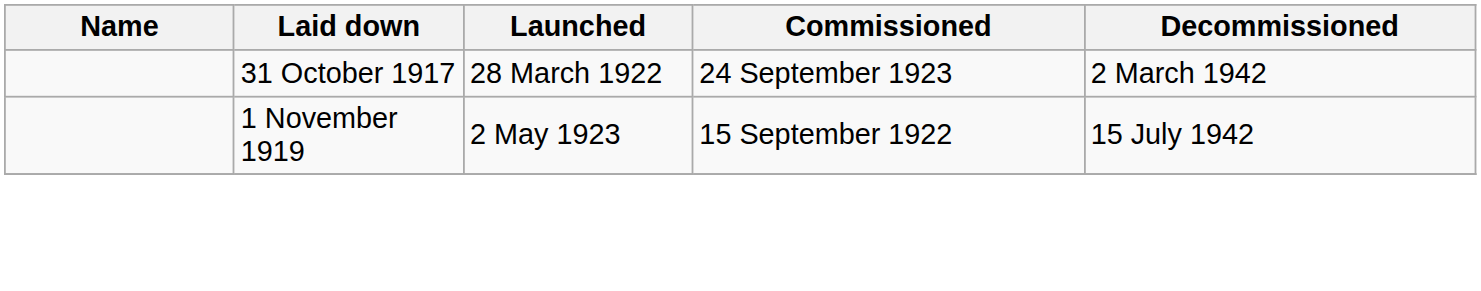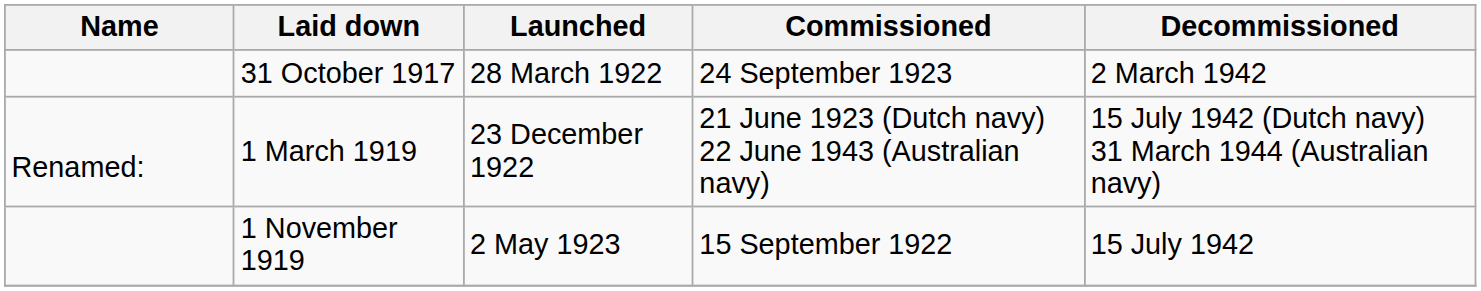+ row: Renamed: | 1 March 1919 | 23 December 1922 | 21 June 1923 (Dutch navy) 22 June 1943 (Australian navy) | 15 July 1942 (Dutch navy) 31 March 1944 (Australian navy)
